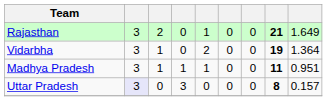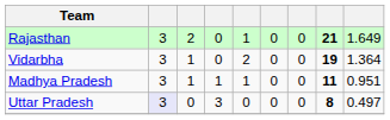Uttar Pradesh | column 9: 0.157 -> 0.497
